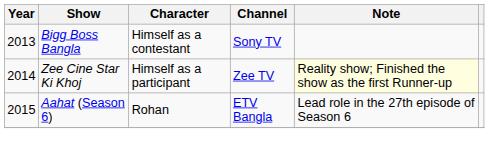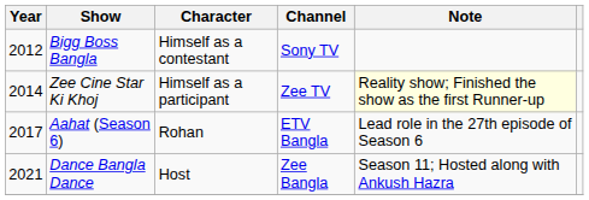Bigg Boss Bangla | Year: 2013 -> 2012
Aahat (Season 6) | Year: 2015 -> 2017
+ row: 2021 | Dance Bangla Dance | Host | Zee Bangla | Season 11; Hosted along with Ankush Hazra
